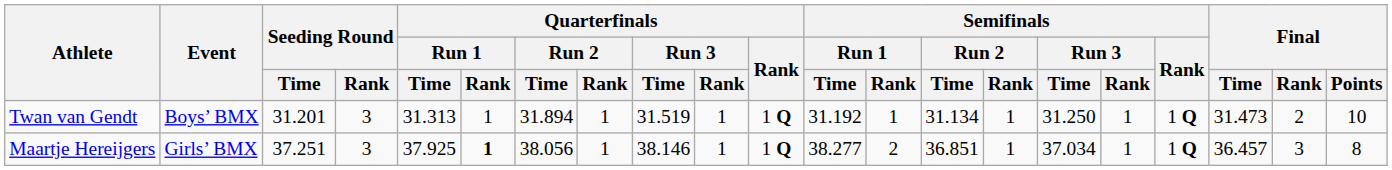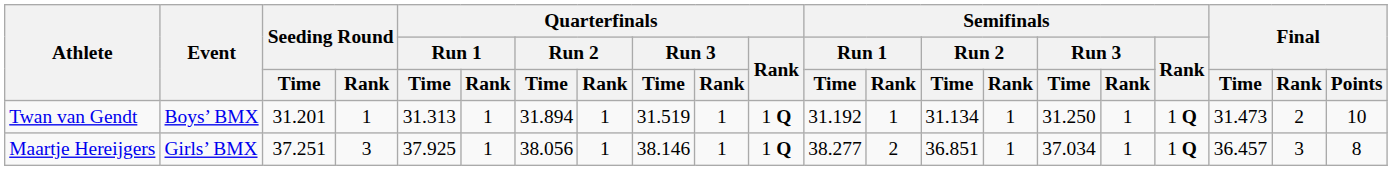Twan van Gendt | Seeding Round / Rank: 3 -> 1
Maartje Hereijgers | Quarterfinals / Run 1 / Rank: bold -> normal
